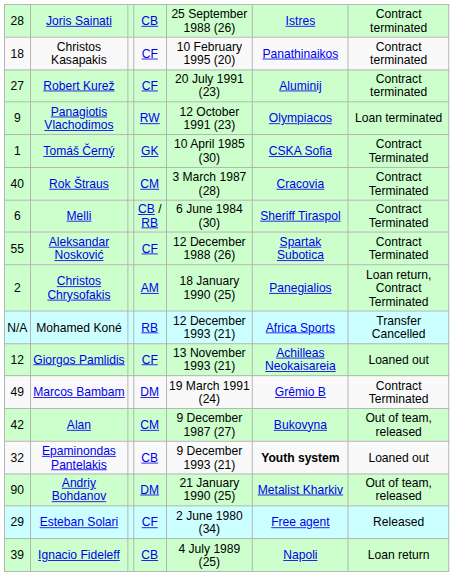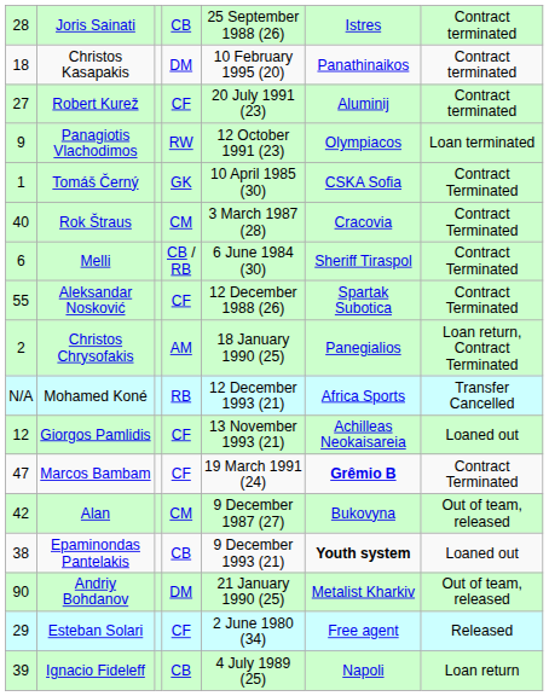Christos Kasapakis | CB: CF -> DM
Marcos Bambam | 28: 49 -> 47
Marcos Bambam | CB: DM -> CF
Marcos Bambam | Istres: normal -> bold
Epaminondas Pantelakis | 28: 32 -> 38
